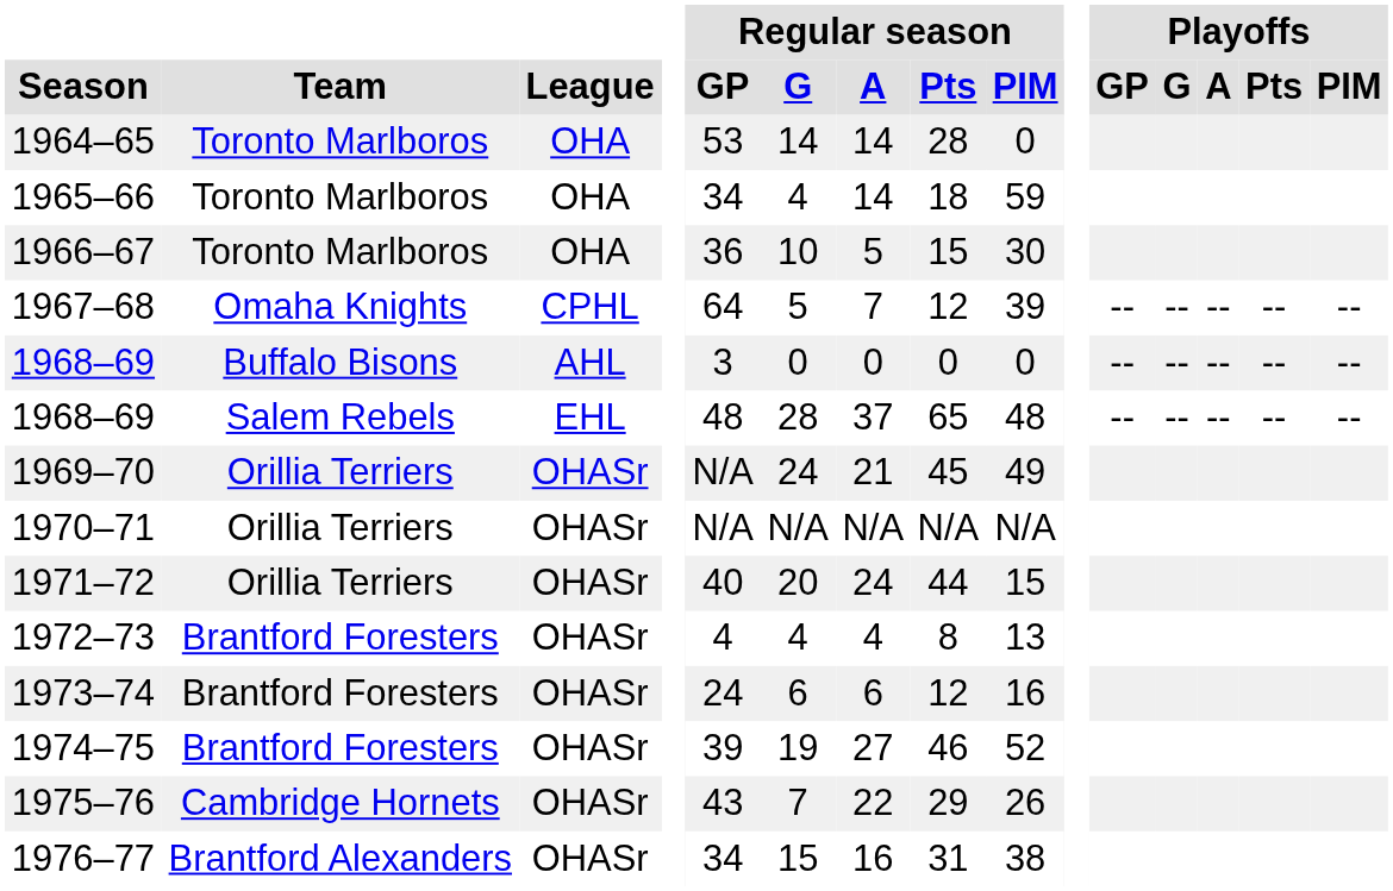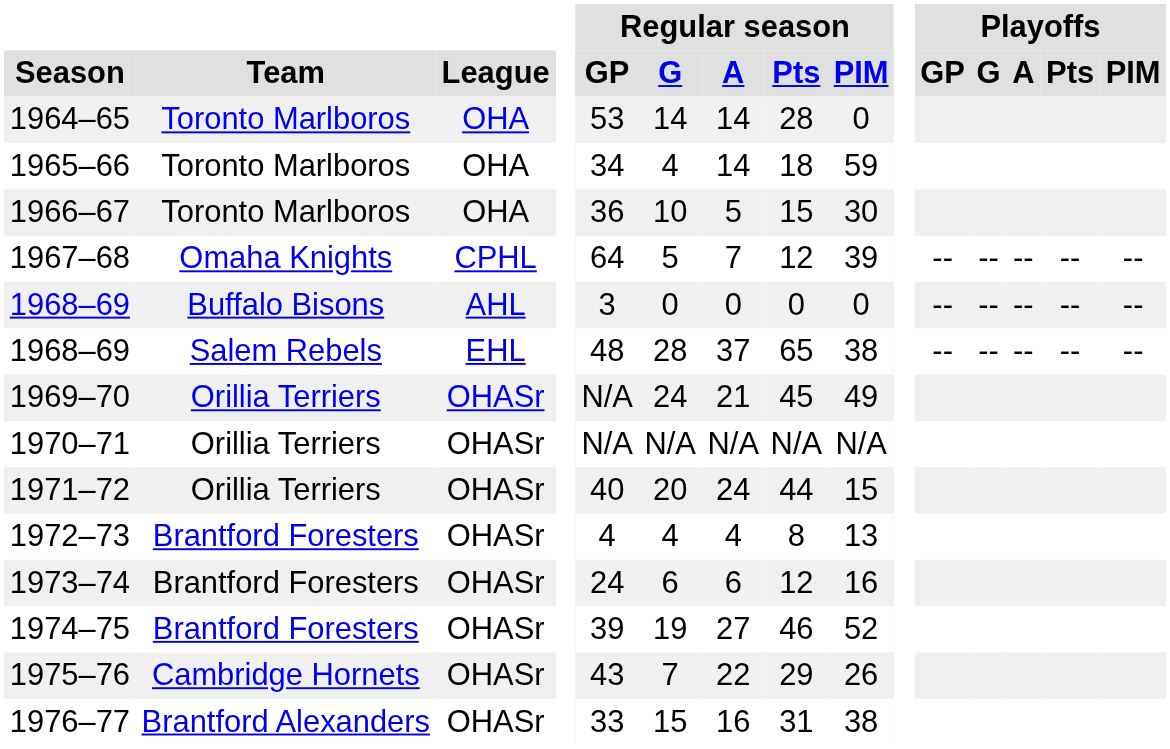1968–69 / Salem Rebels | Regular season / PIM: 48 -> 38
1976–77 | Regular season / GP: 34 -> 33
